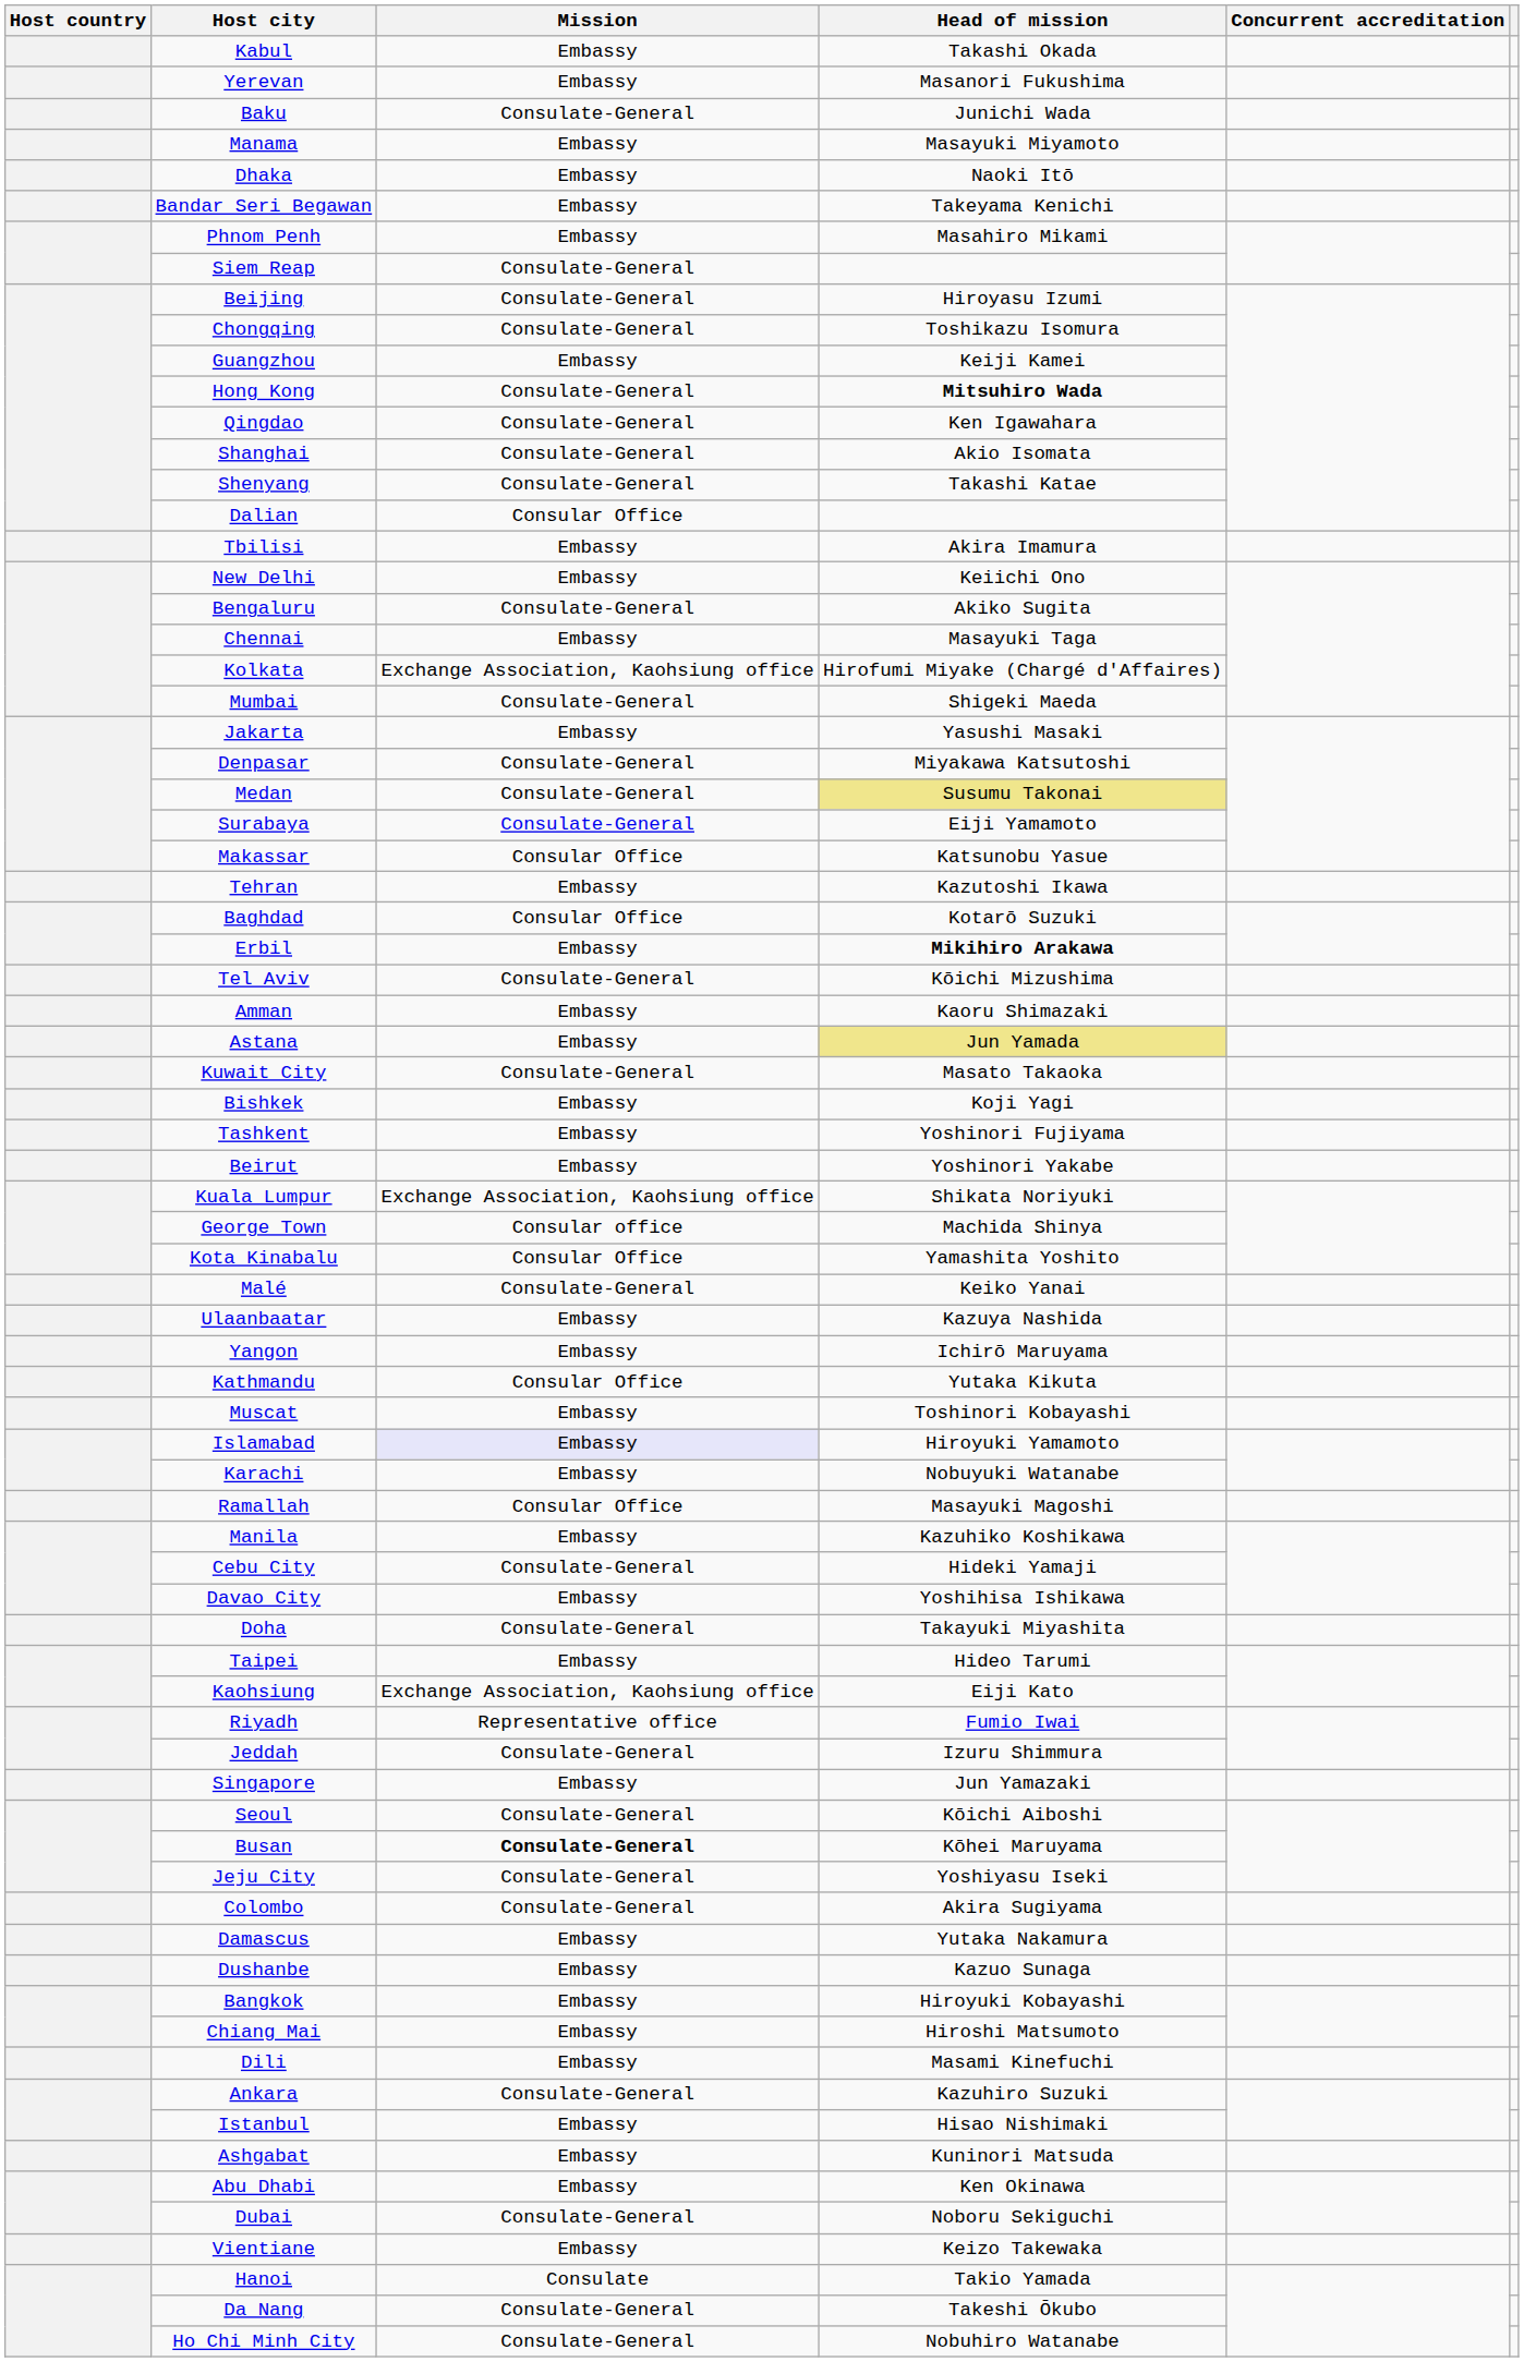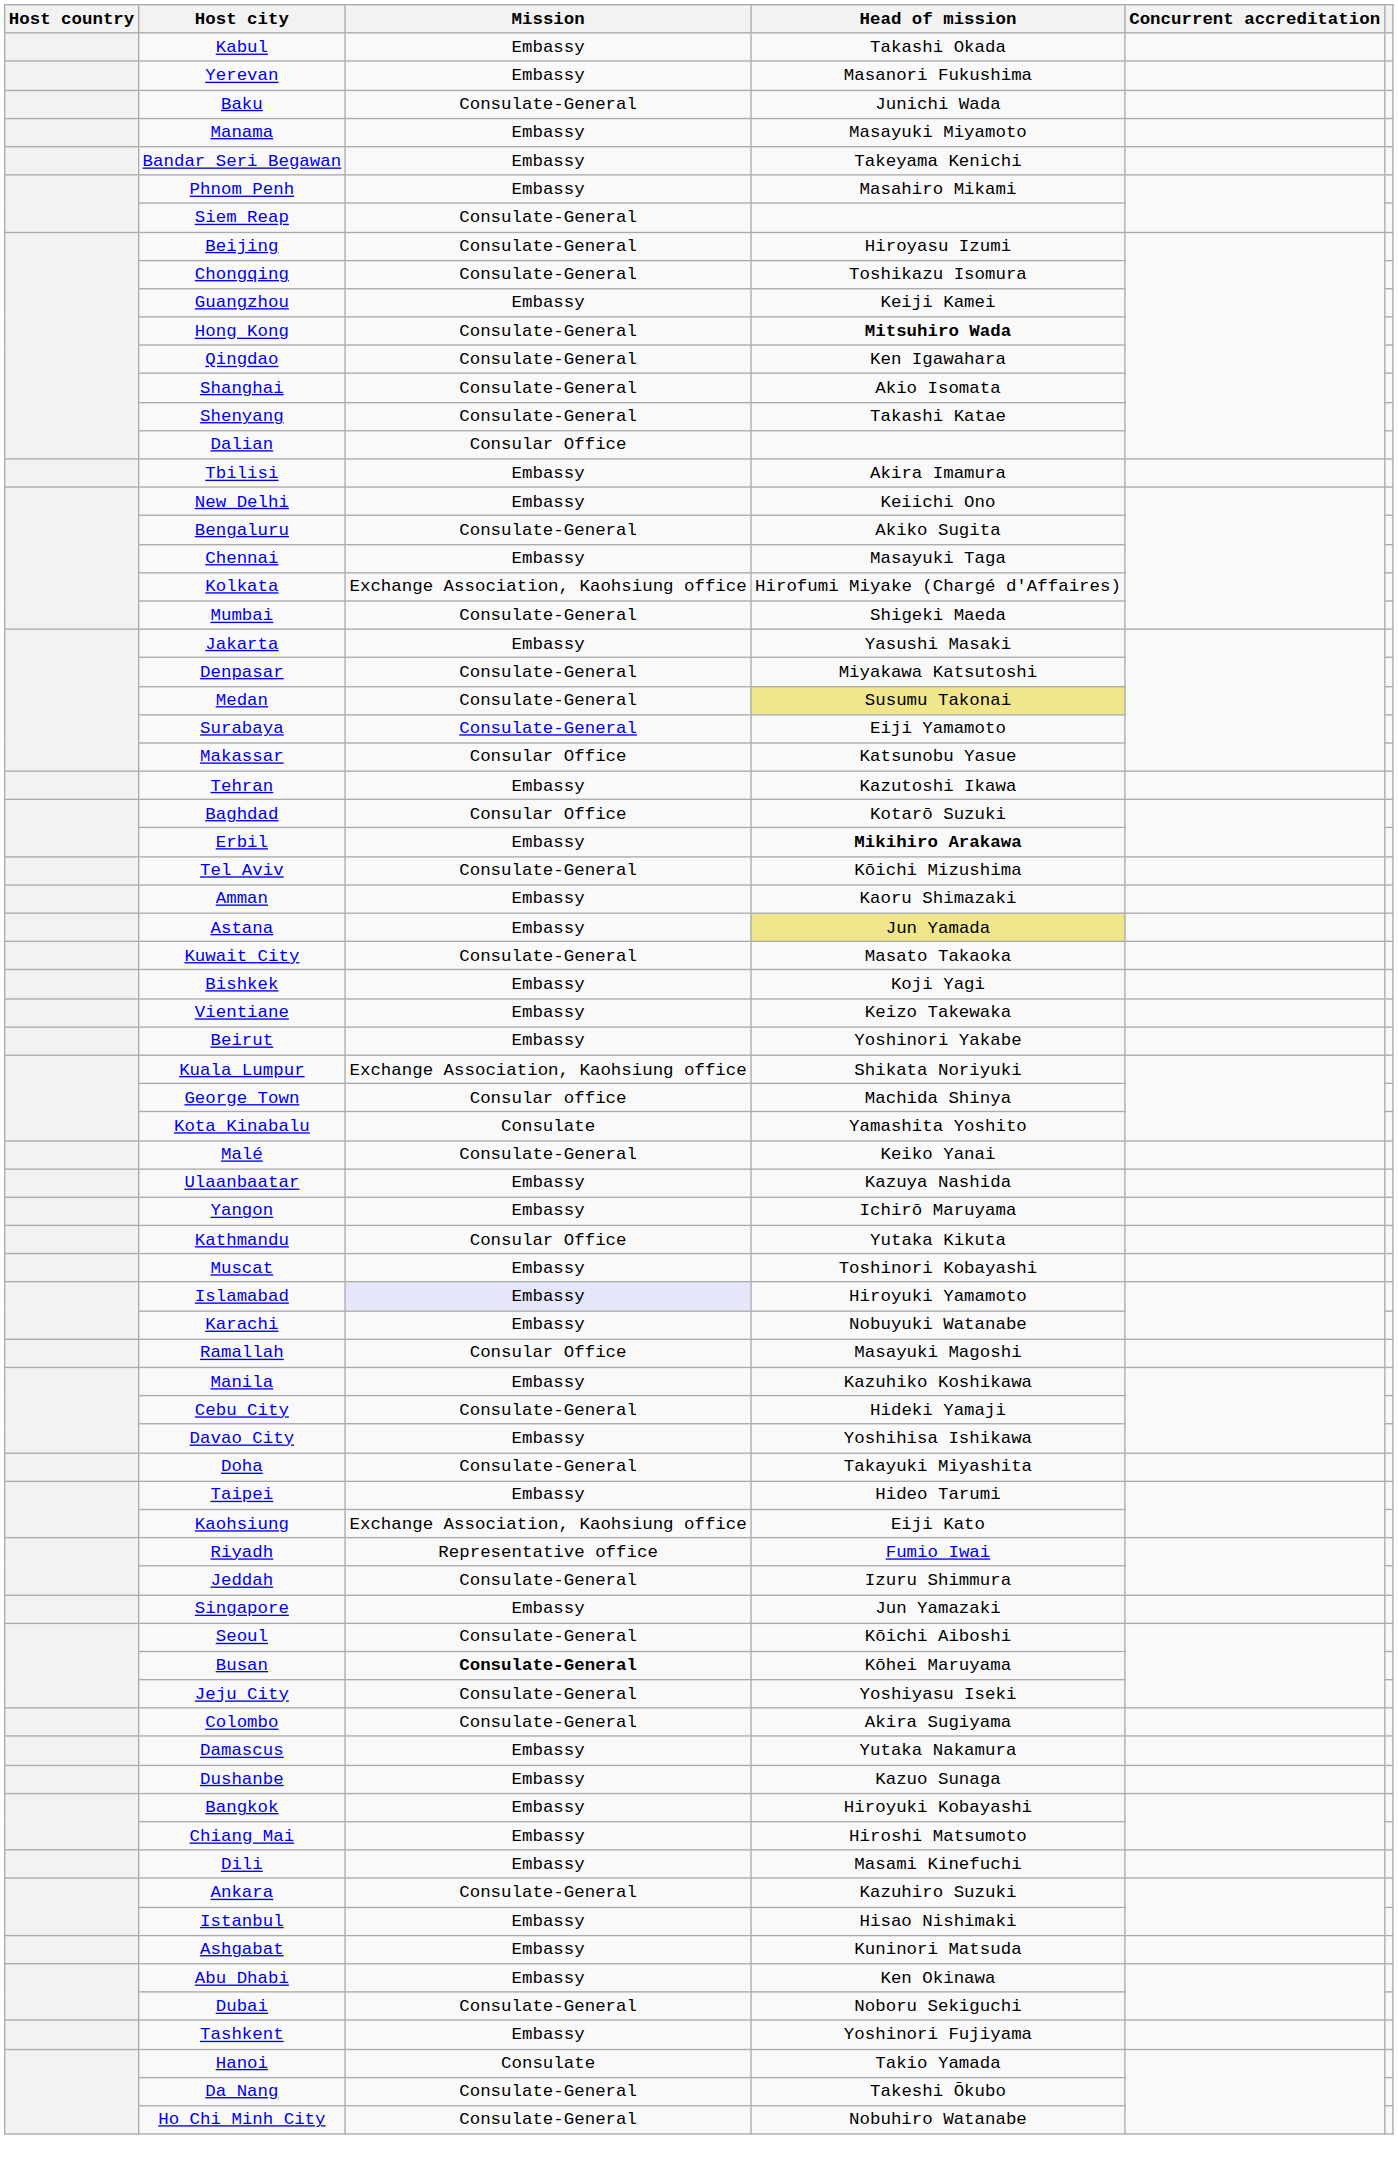- row: Dhaka | Embassy | Naoki Itō
rows swapped: Vientiane <-> Tashkent
Kota Kinabalu | Mission: Consular Office -> Consulate
